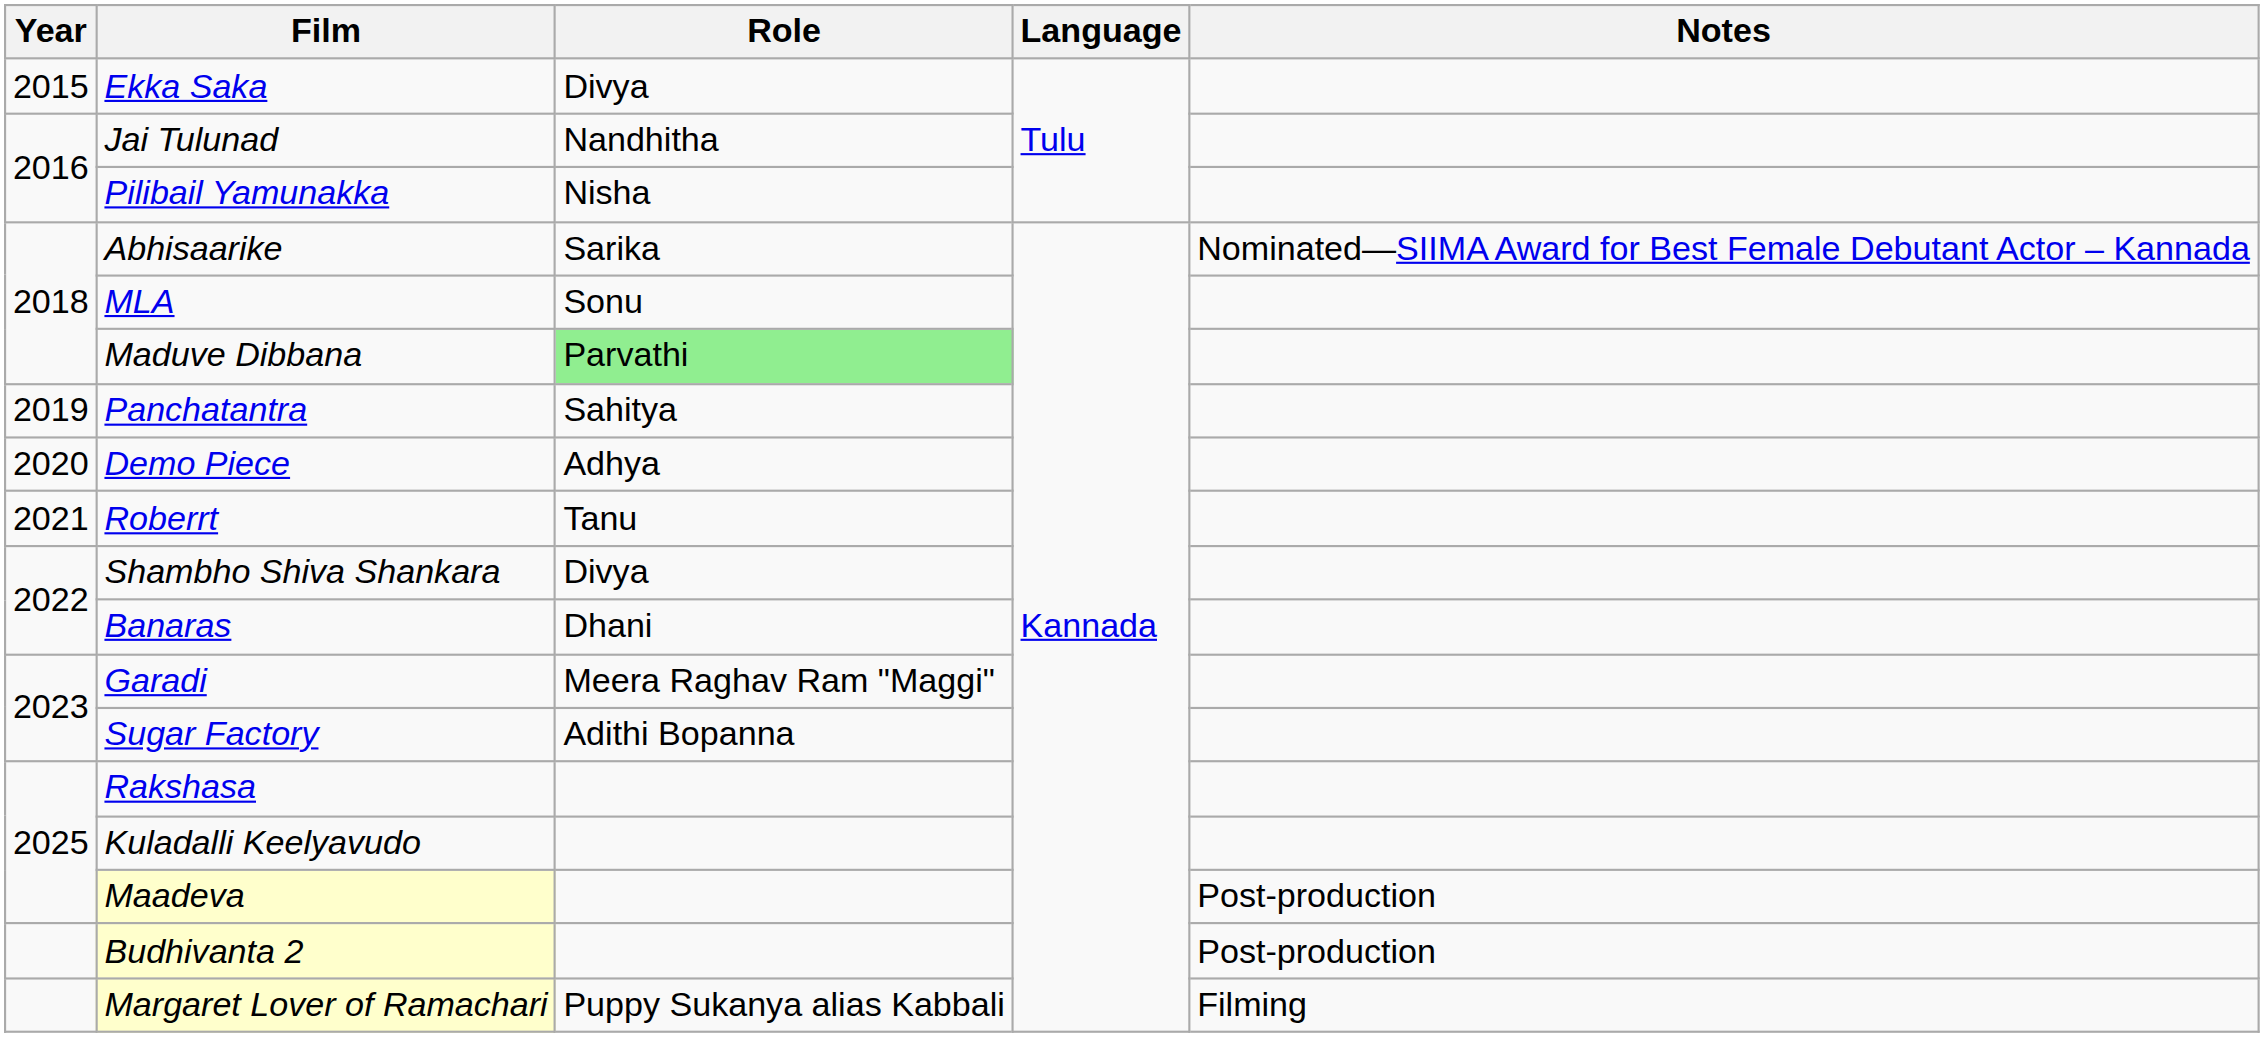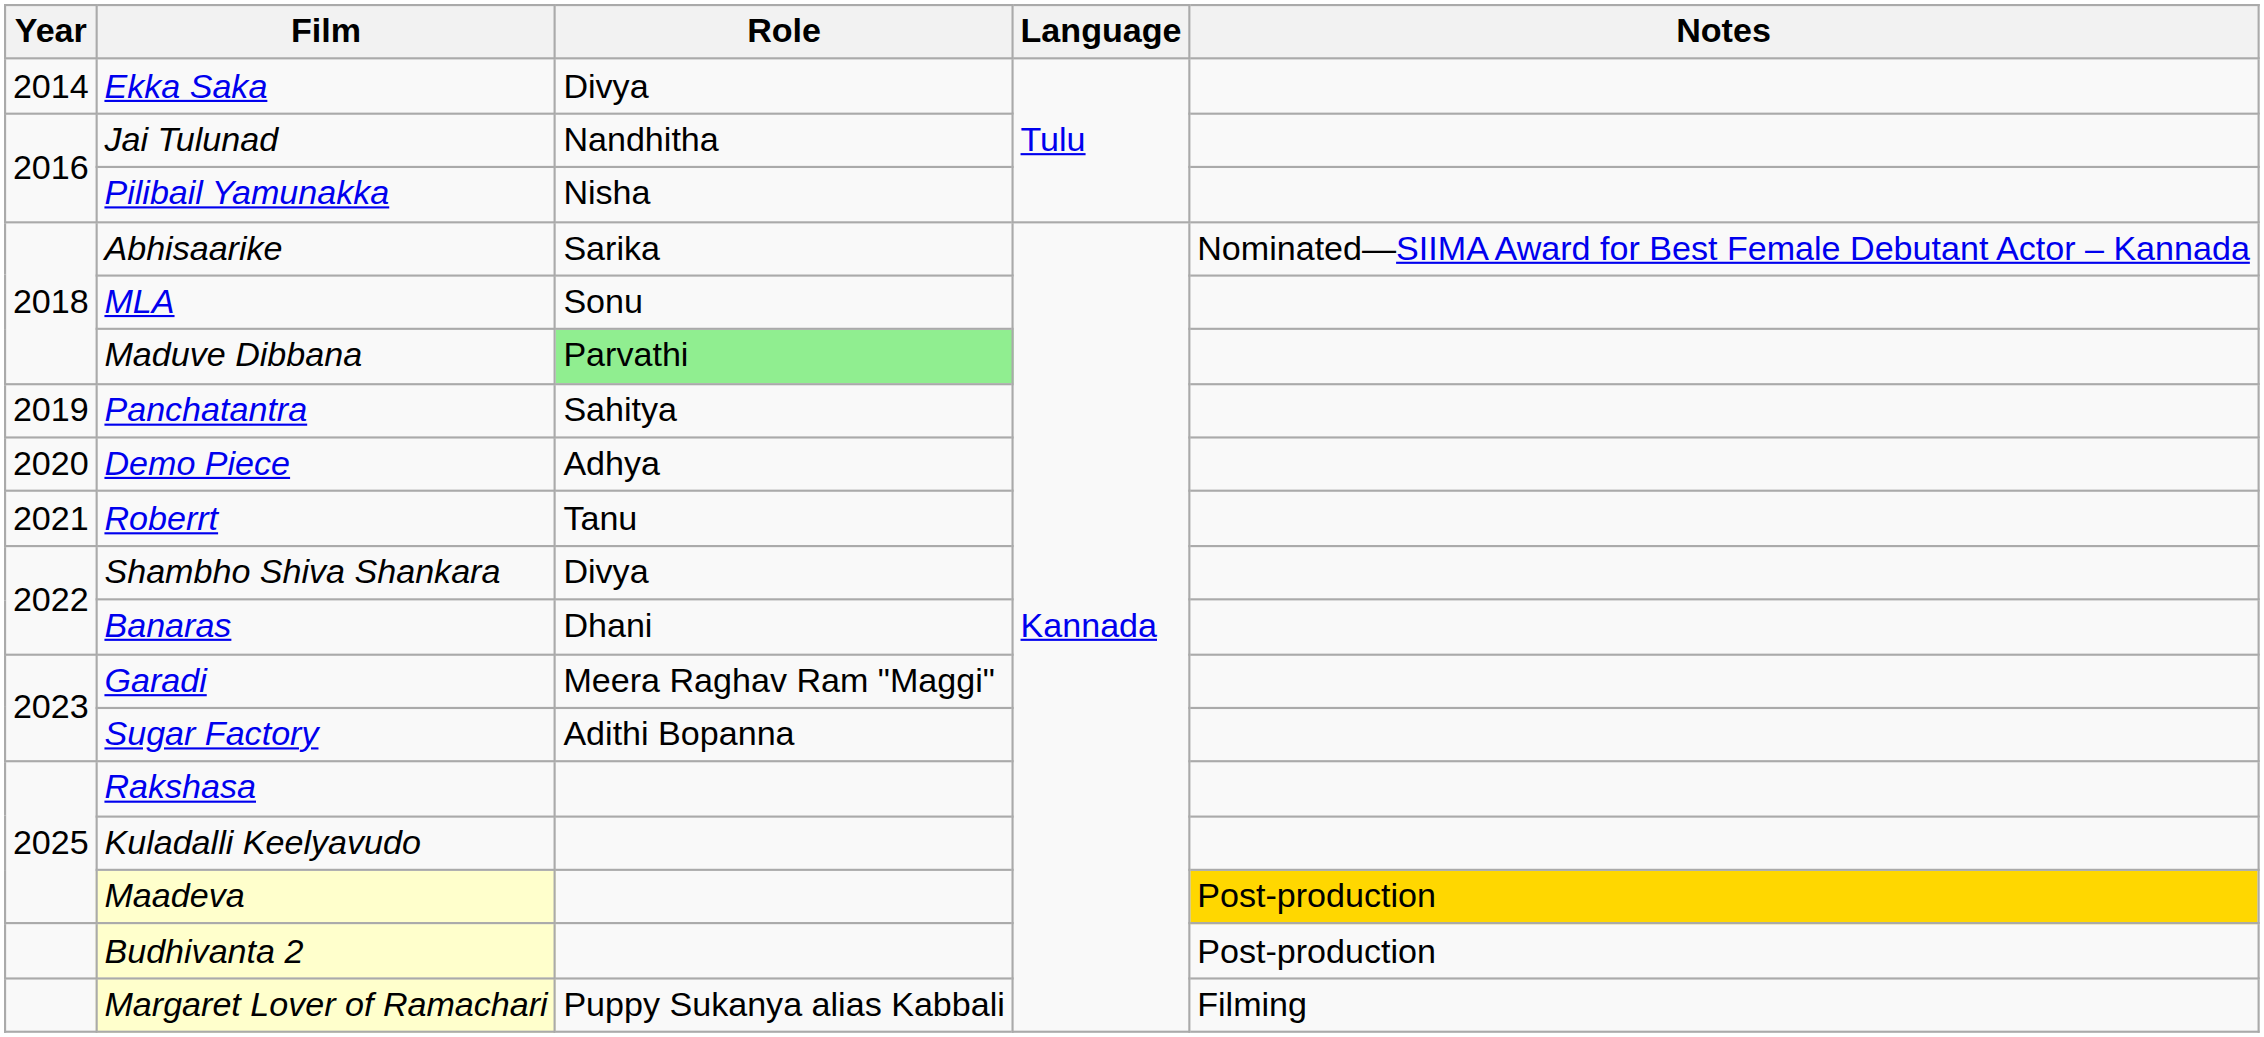Ekka Saka | Year: 2015 -> 2014
Maadeva | Notes: no background -> gold background
